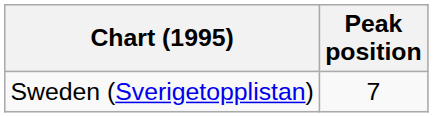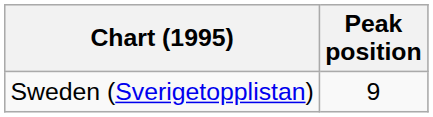Sweden (Sverigetopplistan) | Peak position: 7 -> 9
